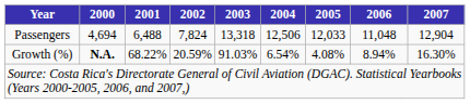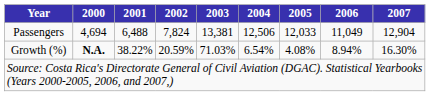Passengers | 2003: 13,318 -> 13,381
Passengers | 2006: 11,048 -> 11,049
Growth (%) | 2001: 68.22% -> 38.22%
Growth (%) | 2003: 91.03% -> 71.03%
